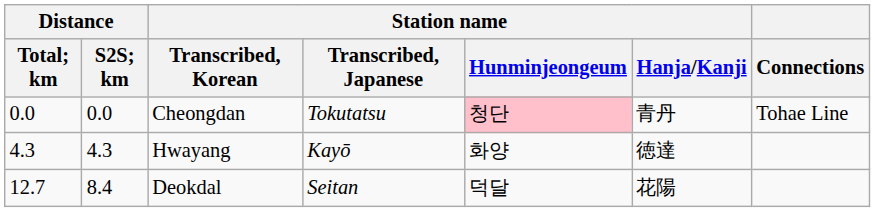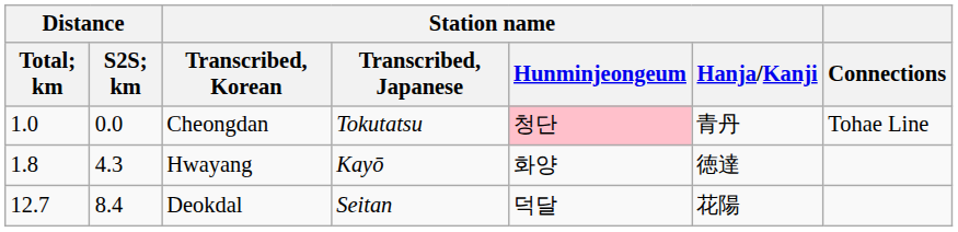Cheongdan | Distance / Total; km: 0.0 -> 1.0
Hwayang | Distance / Total; km: 4.3 -> 1.8
